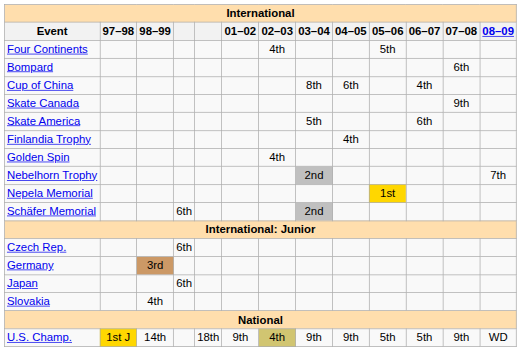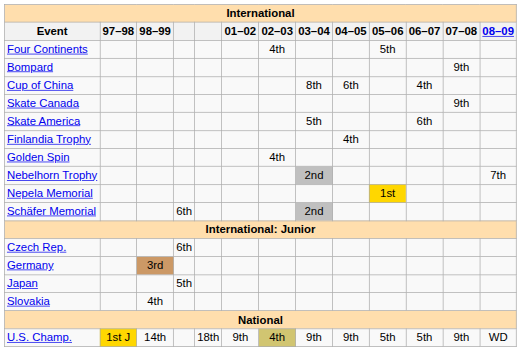Bompard | 07–08: 6th -> 9th
Japan | column 4: 6th -> 5th
